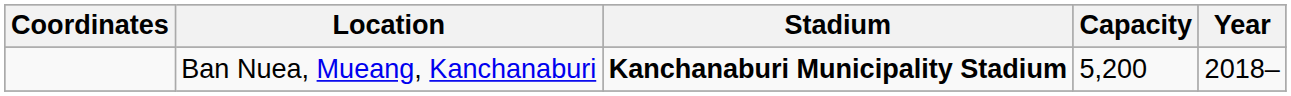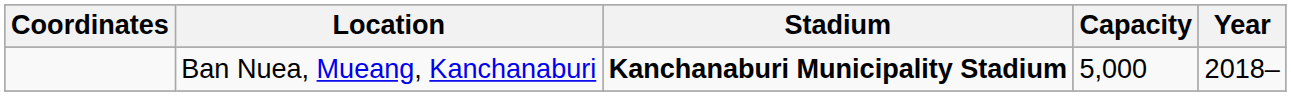Ban Nuea, Mueang, Kanchanaburi | Capacity: 5,200 -> 5,000
